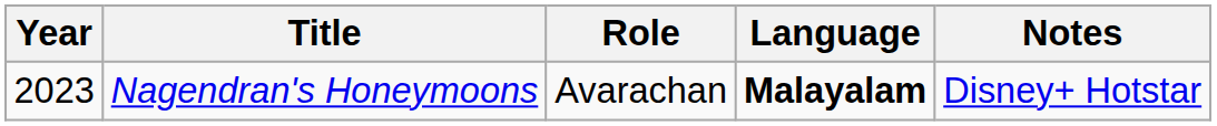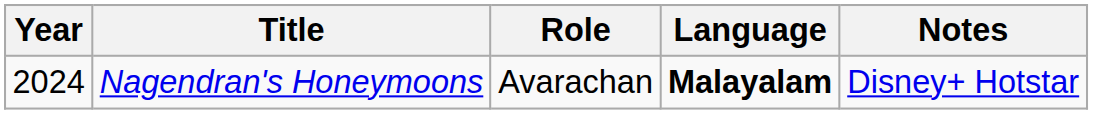Nagendran's Honeymoons | Year: 2023 -> 2024
